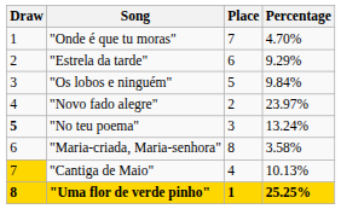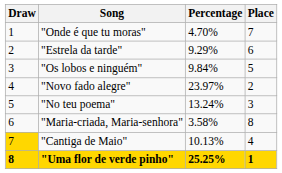columns swapped: Percentage <-> Place
"No teu poema" | Draw: bold -> normal
